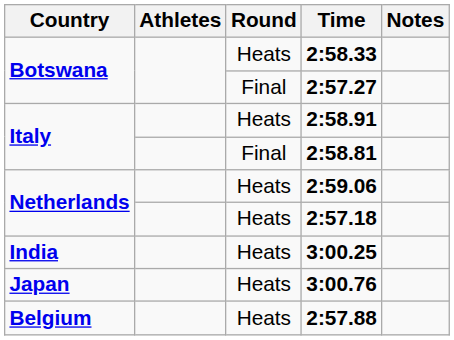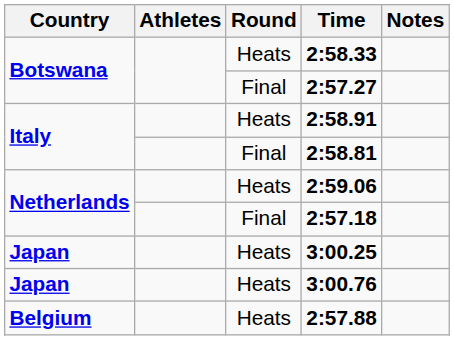2:57.18 | Round: Heats -> Final
3:00.25 | Country: India -> Japan
